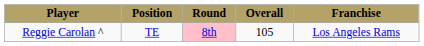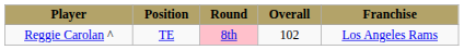Reggie Carolan ^ | Overall: 105 -> 102
